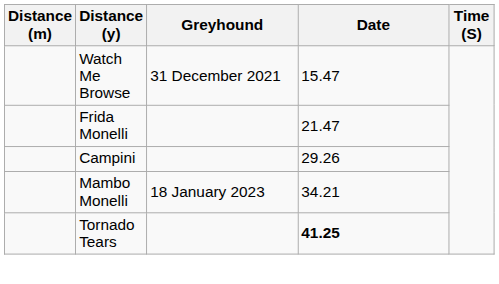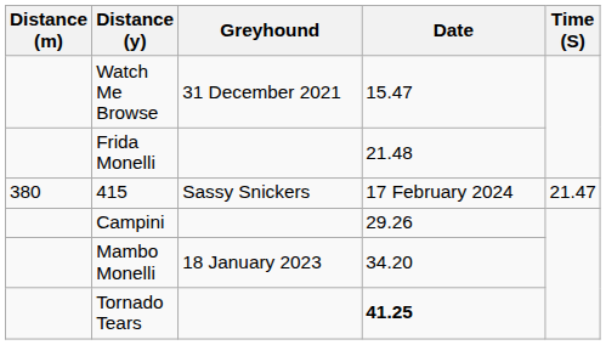Frida Monelli | Date: 21.47 -> 21.48
+ row: 380 | 415 | Sassy Snickers | 17 February 2024 | 21.47
Mambo Monelli | Date: 34.21 -> 34.20
